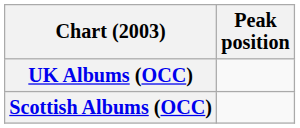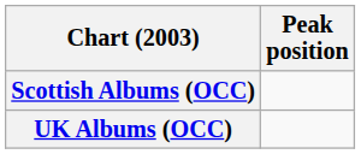rows swapped: Scottish Albums (OCC) <-> UK Albums (OCC)
